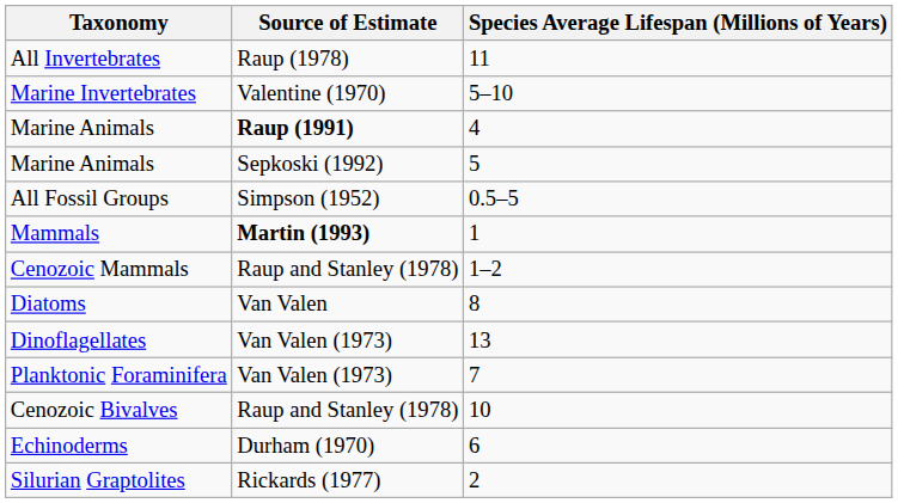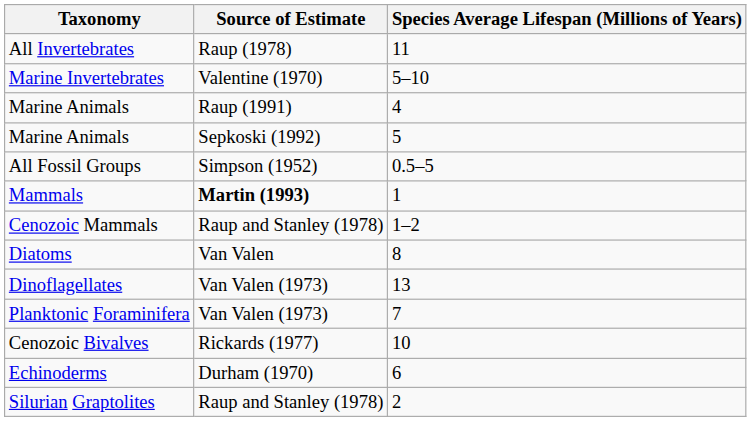Marine Animals / 4 | Source of Estimate: bold -> normal
Cenozoic Bivalves | Source of Estimate: Raup and Stanley (1978) -> Rickards (1977)
Silurian Graptolites | Source of Estimate: Rickards (1977) -> Raup and Stanley (1978)
